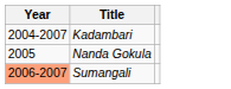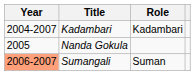+ column: Role | Kadambari | Suman
